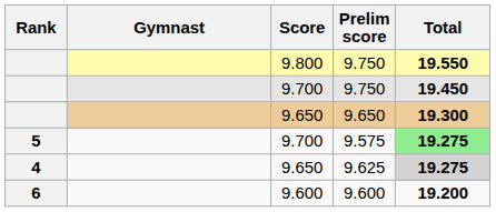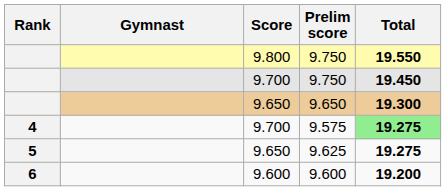9.575 | Rank: 5 -> 4
9.625 | Rank: 4 -> 5
9.625 | Total: lightgrey background -> no background
